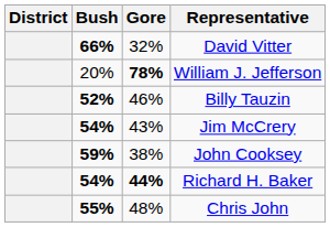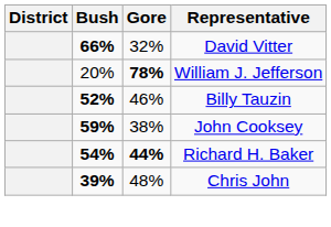- row: 54% | 43% | Jim McCrery
Chris John | Bush: 55% -> 39%
